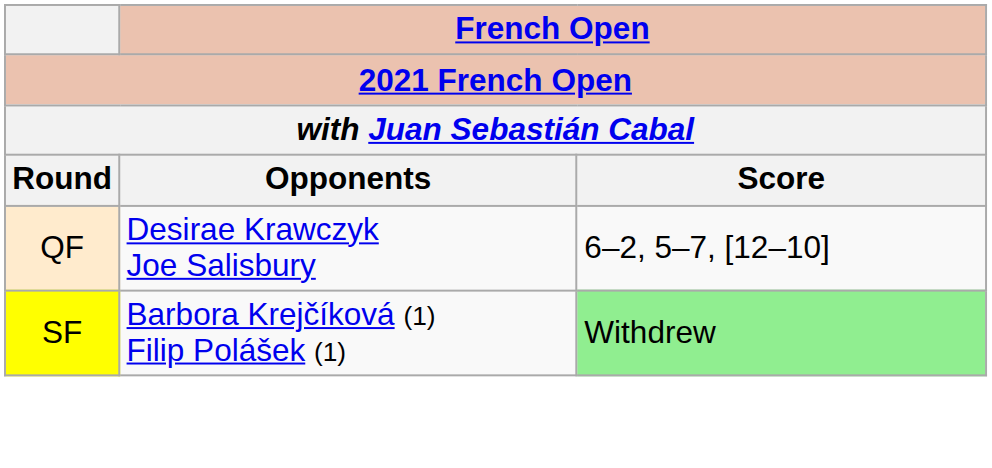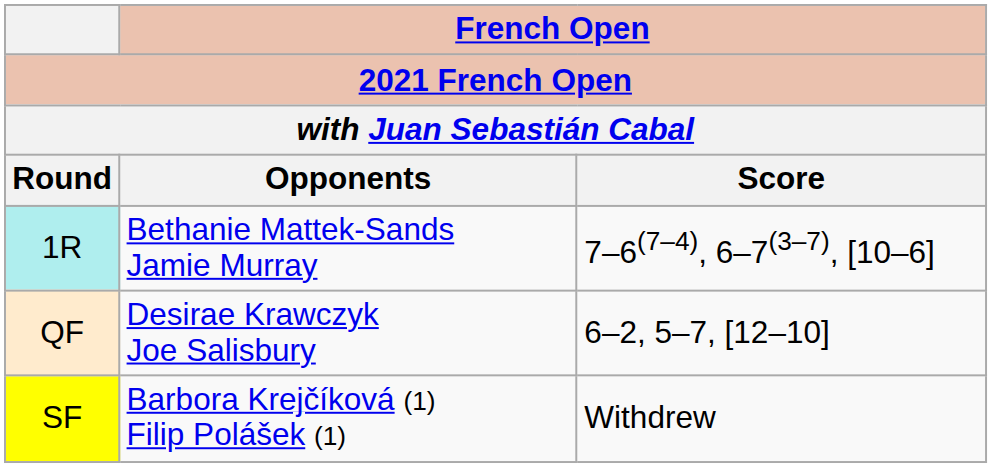+ row: 1R | Bethanie Mattek-Sands Jamie Murray | 7–6(7–4), 6–7(3–7), [10–6]
SF | French Open / Score: lightgreen background -> no background
